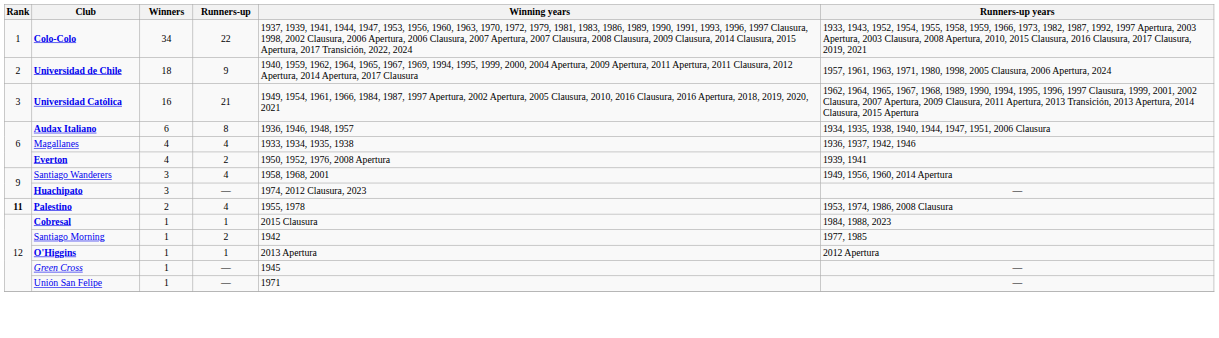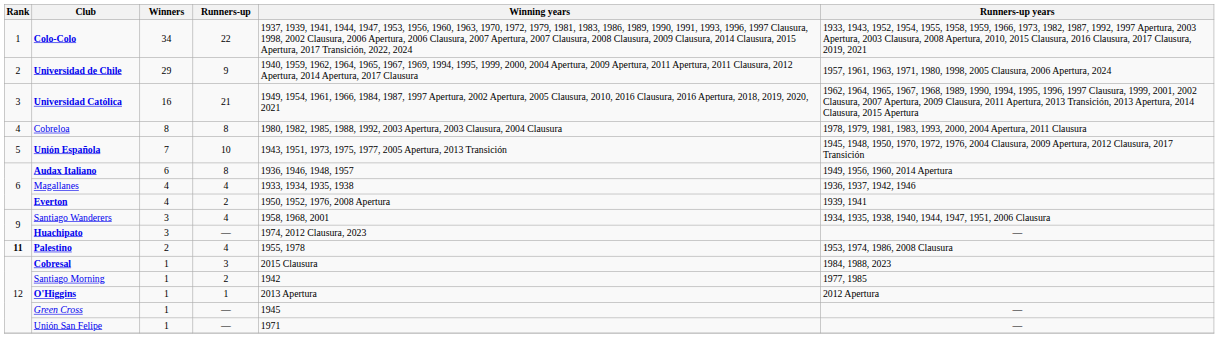Universidad de Chile | Winners: 18 -> 29
+ row: 4 | Cobreloa | 8 | 8 | 1980, 1982, 1985, 1988, 1992, 2003 Apertura, 2003 Clausura, 2004 Clausura | 1978, 1979, 1981, 1983, 1993, 2000, 2004 Apertura, 2011 Clausura
+ row: 5 | Unión Española | 7 | 10 | 1943, 1951, 1973, 1975, 1977, 2005 Apertura, 2013 Transición | 1945, 1948, 1950, 1970, 1972, 1976, 2004 Clausura, 2009 Apertura, 2012 Clausura, 2017 Transición
Audax Italiano | Runners-up years: 1934, 1935, 1938, 1940, 1944, 1947, 1951, 2006 Clausura -> 1949, 1956, 1960, 2014 Apertura
Santiago Wanderers | Runners-up years: 1949, 1956, 1960, 2014 Apertura -> 1934, 1935, 1938, 1940, 1944, 1947, 1951, 2006 Clausura
Cobresal | Runners-up: 1 -> 3
